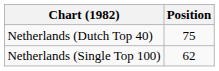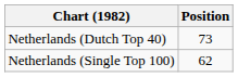Netherlands (Dutch Top 40) | Position: 75 -> 73
